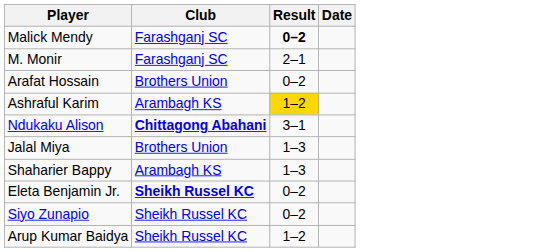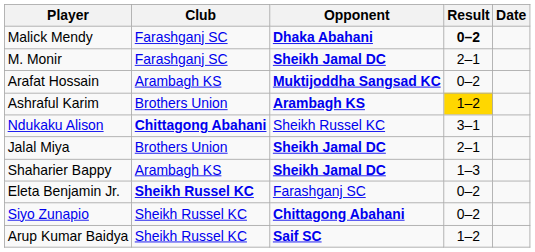+ column: Opponent | Dhaka Abahani | Sheikh Jamal DC | Muktijoddha Sangsad KC | Arambagh KS | Sheikh Russel KC | Sheikh Jamal DC | Sheikh Jamal DC | Farashganj SC | Chittagong Abahani | Saif SC
Arafat Hossain | Club: Brothers Union -> Arambagh KS
Ashraful Karim | Club: Arambagh KS -> Brothers Union
Jalal Miya | Result: 1–3 -> 2–1
